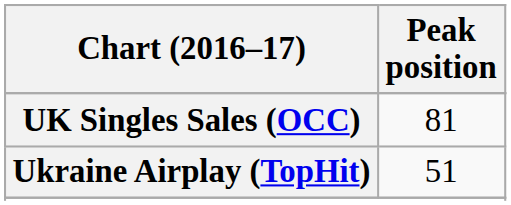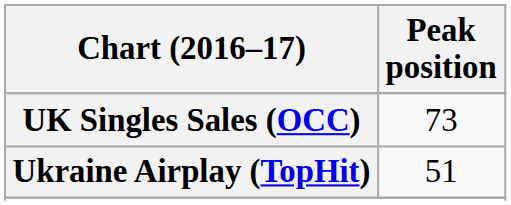UK Singles Sales (OCC) | Peak position: 81 -> 73
